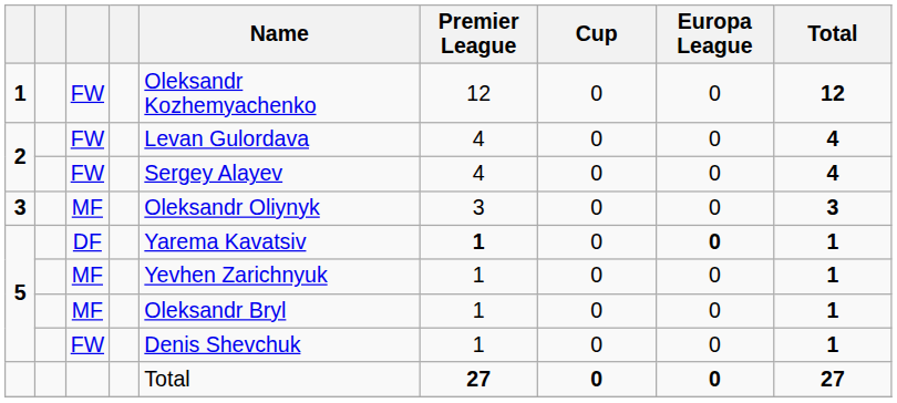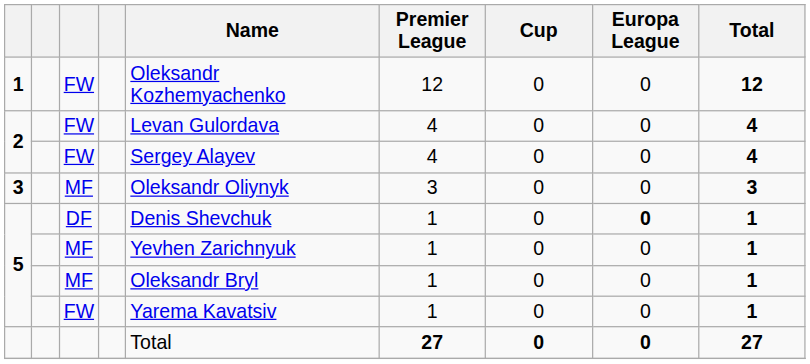5 / DF | Name: Yarema Kavatsiv -> Denis Shevchuk
5 / DF | Premier League: bold -> normal
5 / FW | Name: Denis Shevchuk -> Yarema Kavatsiv
